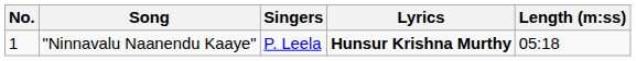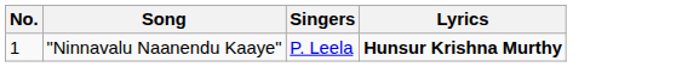- column: Length (m:ss) | 05:18
